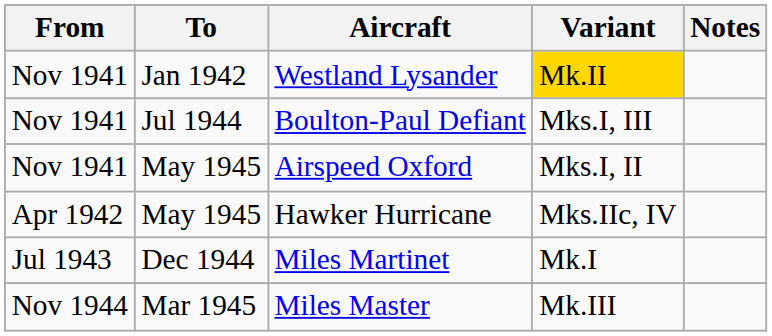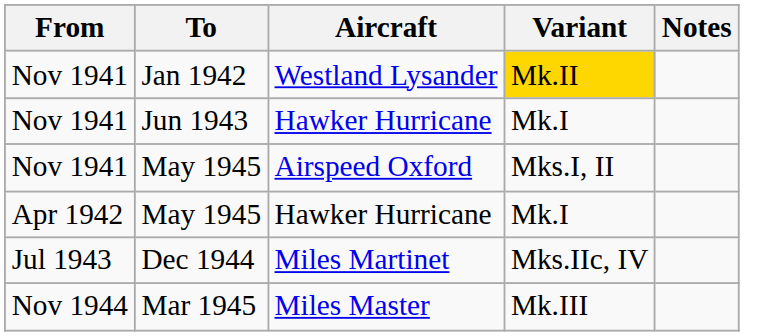+ row: Nov 1941 | Jun 1943 | Hawker Hurricane | Mk.I
- row: Nov 1941 | Jul 1944 | Boulton-Paul Defiant | Mks.I, III
May 1945 / Hawker Hurricane | Variant: Mks.IIc, IV -> Mk.I
Dec 1944 | Variant: Mk.I -> Mks.IIc, IV
